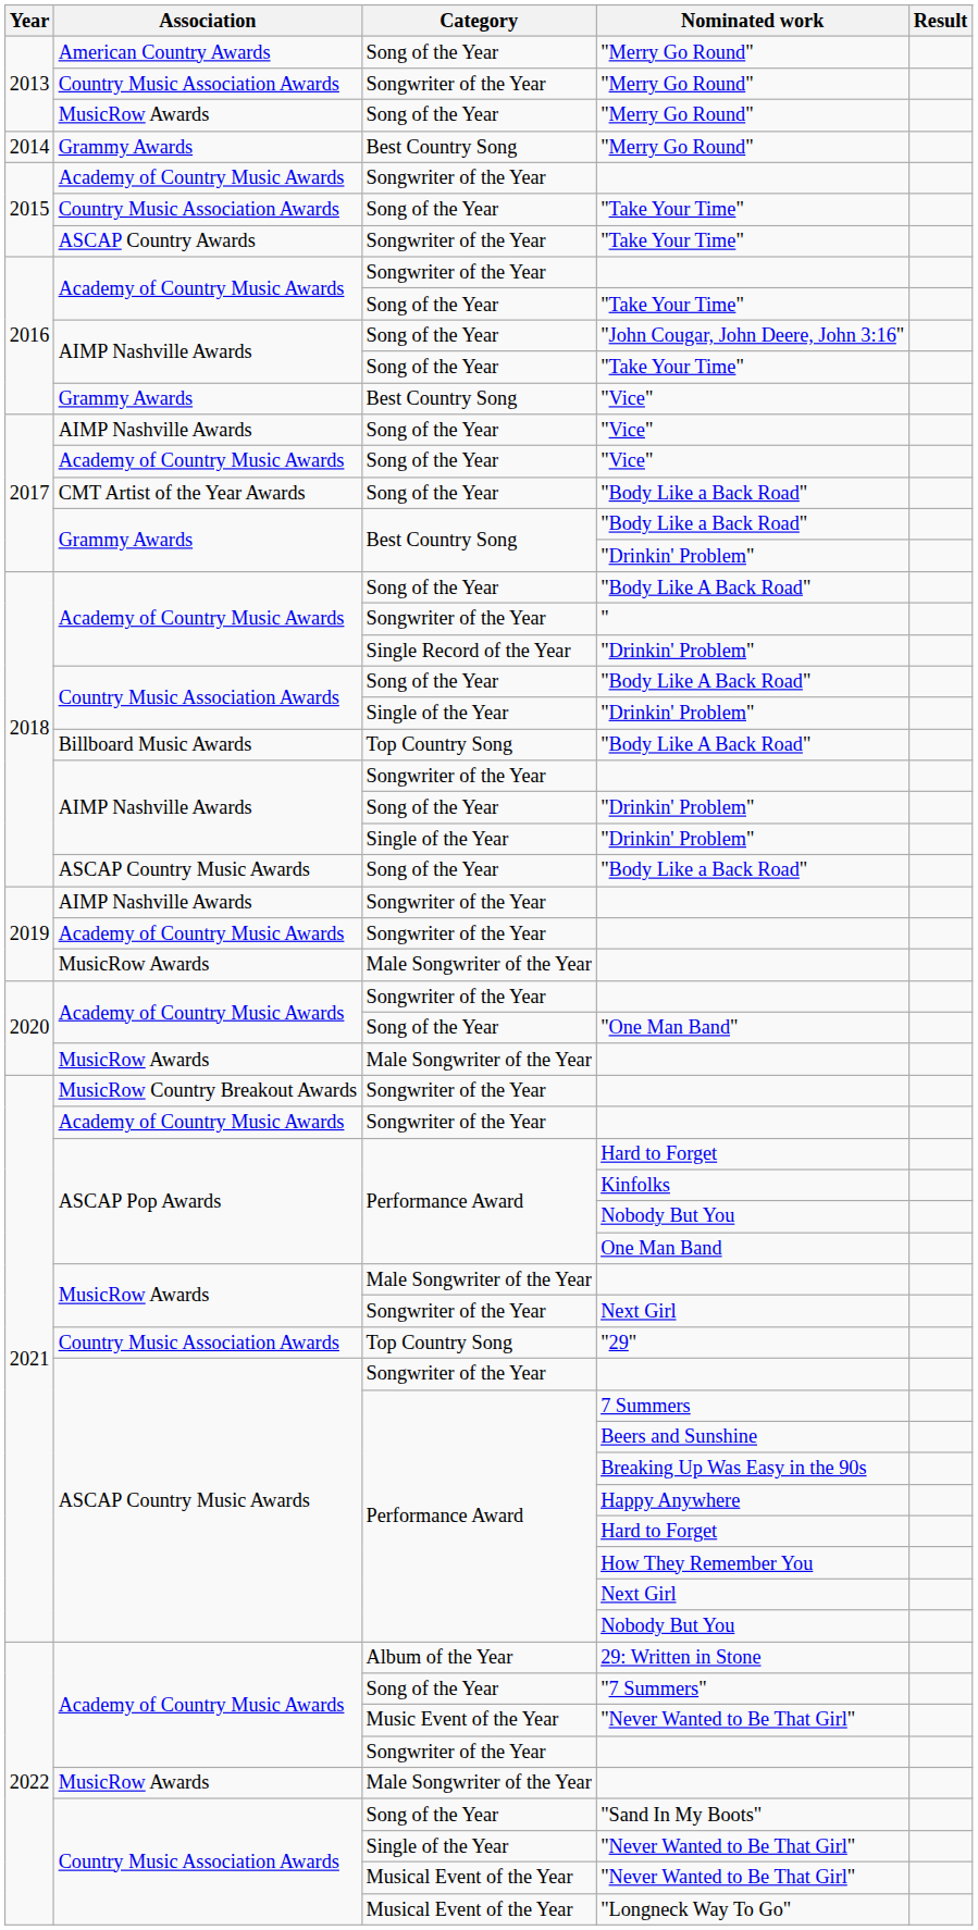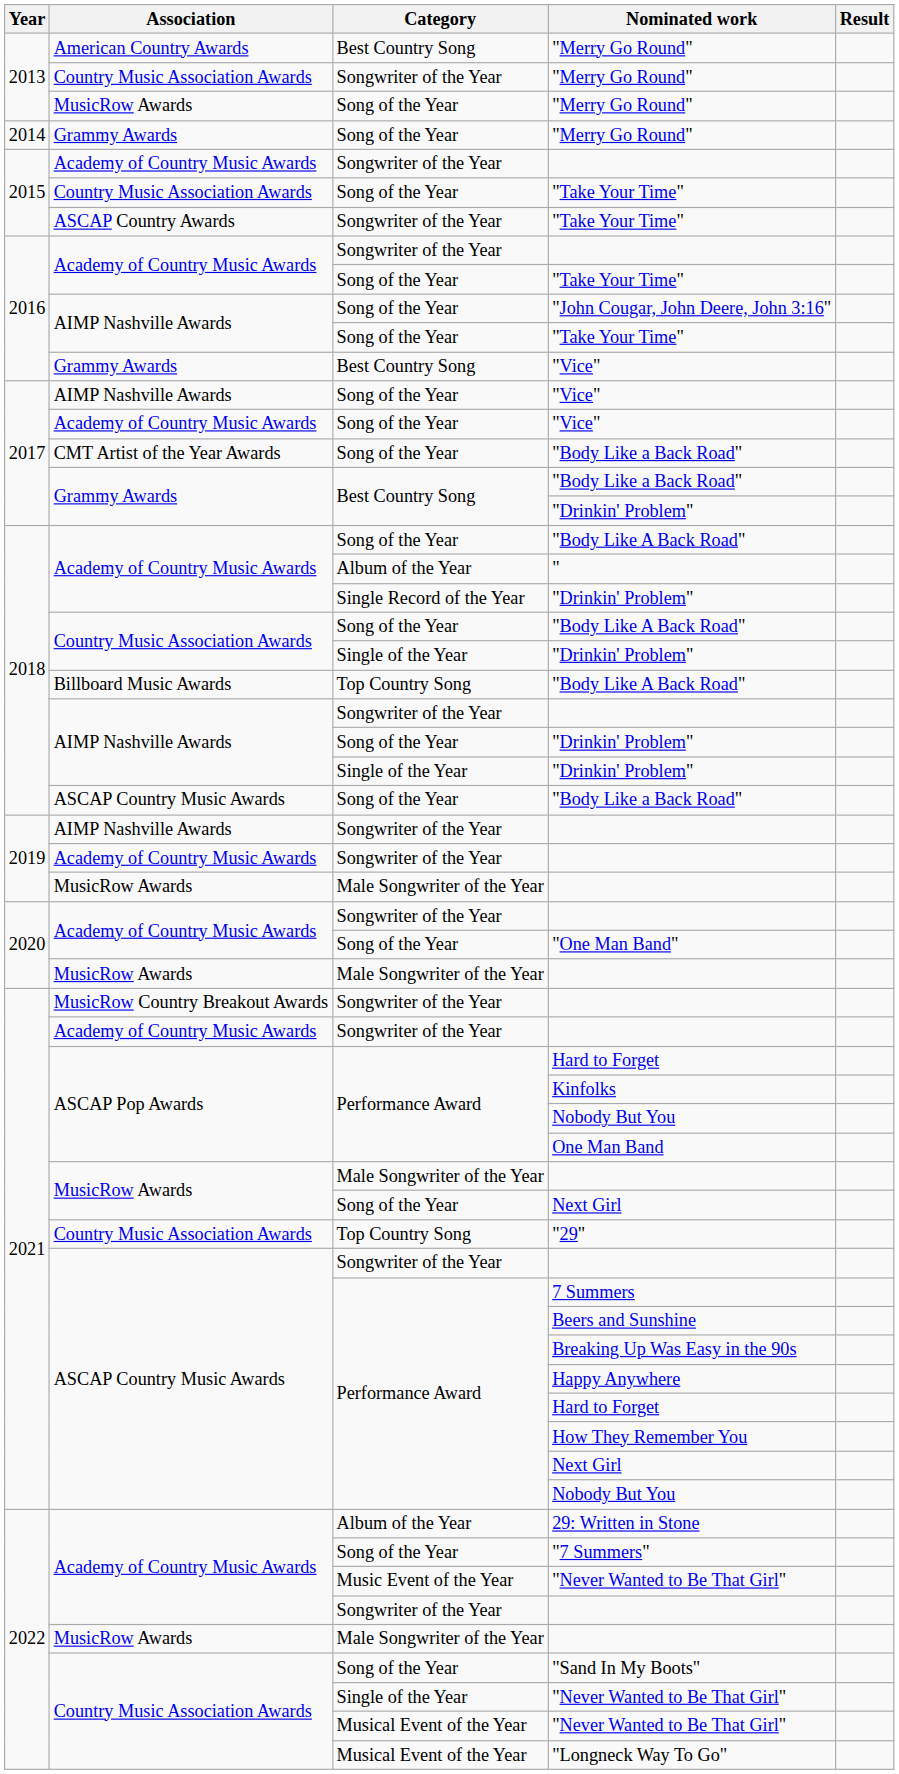American Country Awards / "Merry Go Round" | Category: Song of the Year -> Best Country Song
Grammy Awards / "Merry Go Round" | Category: Best Country Song -> Song of the Year
" | Category: Songwriter of the Year -> Album of the Year
MusicRow Awards / Next Girl | Category: Songwriter of the Year -> Song of the Year
